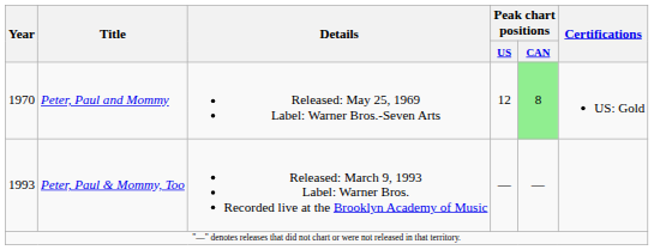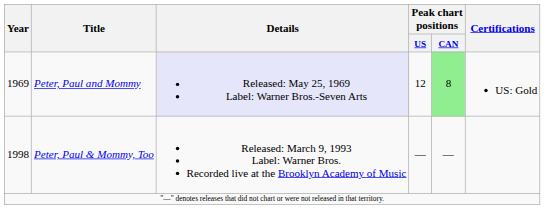Peter, Paul and Mommy | Year: 1970 -> 1969
Peter, Paul and Mommy | Details: no background -> lavender background
Peter, Paul & Mommy, Too | Year: 1993 -> 1998
